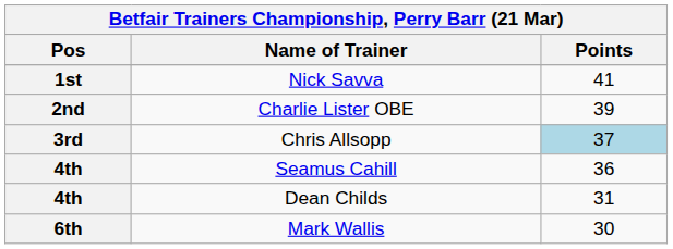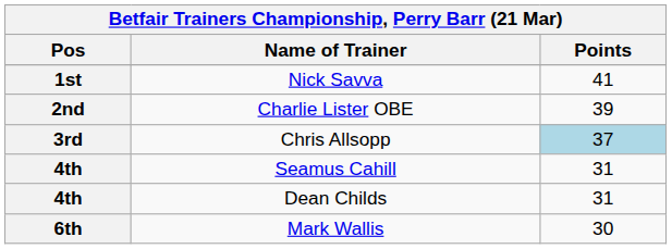Seamus Cahill | Points: 36 -> 31
